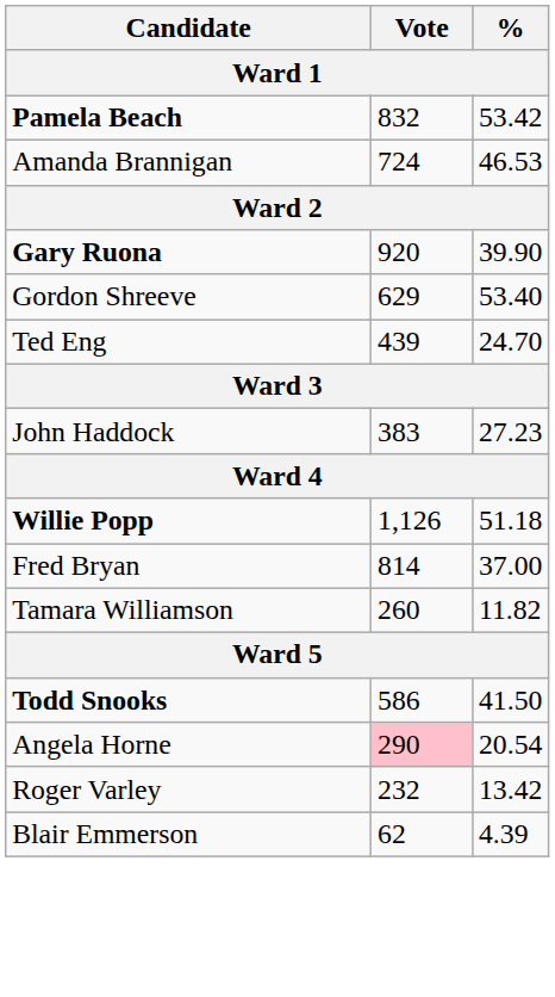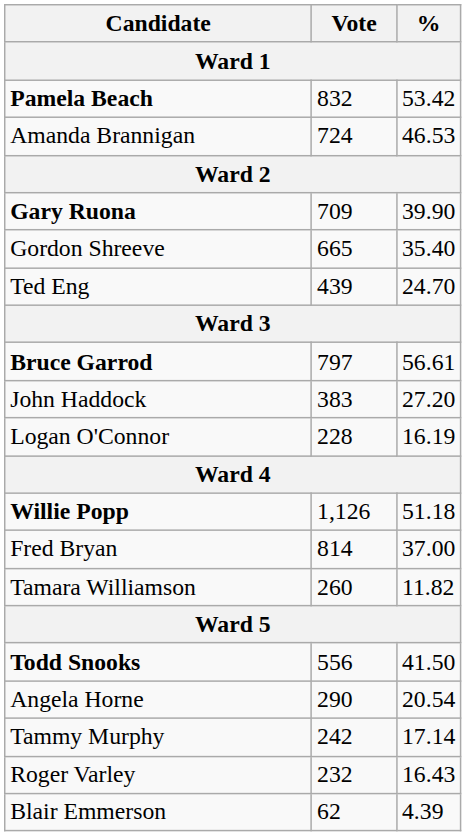Gary Ruona | Vote: 920 -> 709
Gordon Shreeve | Vote: 629 -> 665
Gordon Shreeve | %: 53.40 -> 35.40
+ row: Bruce Garrod | 797 | 56.61
John Haddock | %: 27.23 -> 27.20
+ row: Logan O'Connor | 228 | 16.19
Todd Snooks | Vote: 586 -> 556
Angela Horne | Vote: pink background -> no background
+ row: Tammy Murphy | 242 | 17.14
Roger Varley | %: 13.42 -> 16.43
